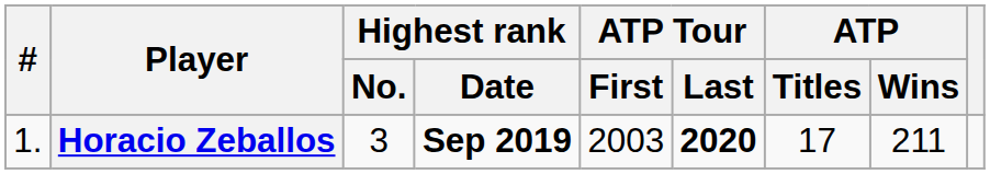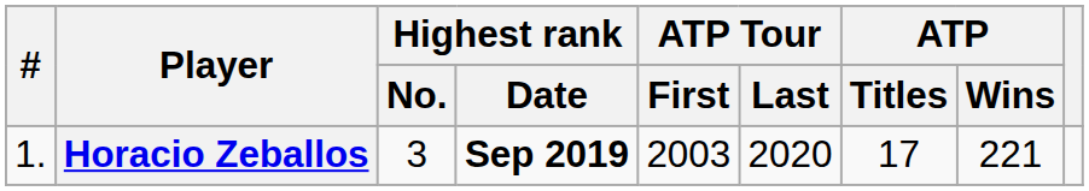Horacio Zeballos | ATP Tour / Last: bold -> normal
Horacio Zeballos | ATP / Wins: 211 -> 221
